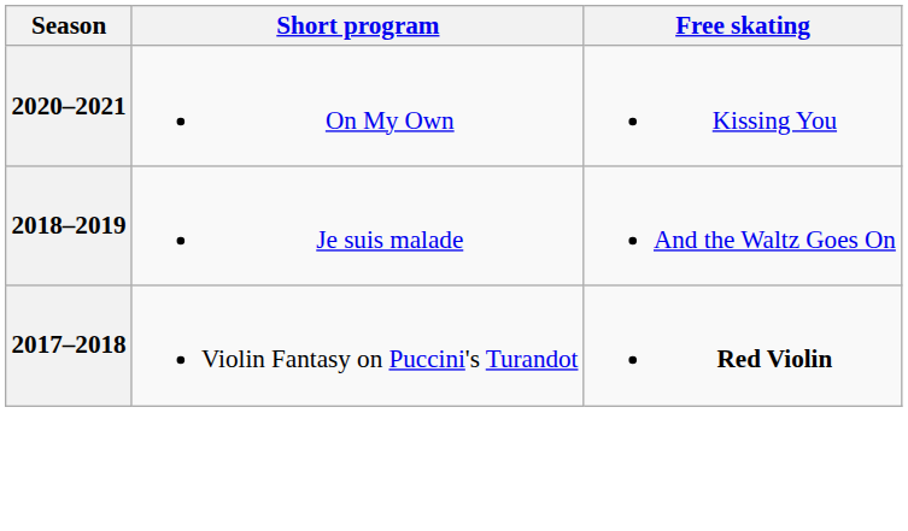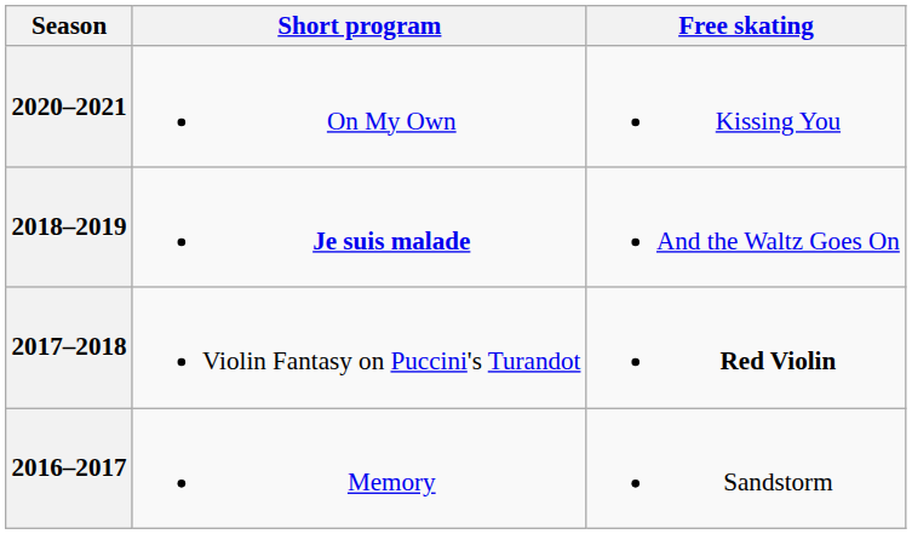2018–2019 | Short program: normal -> bold
+ row: 2016–2017 | Memory | Sandstorm
